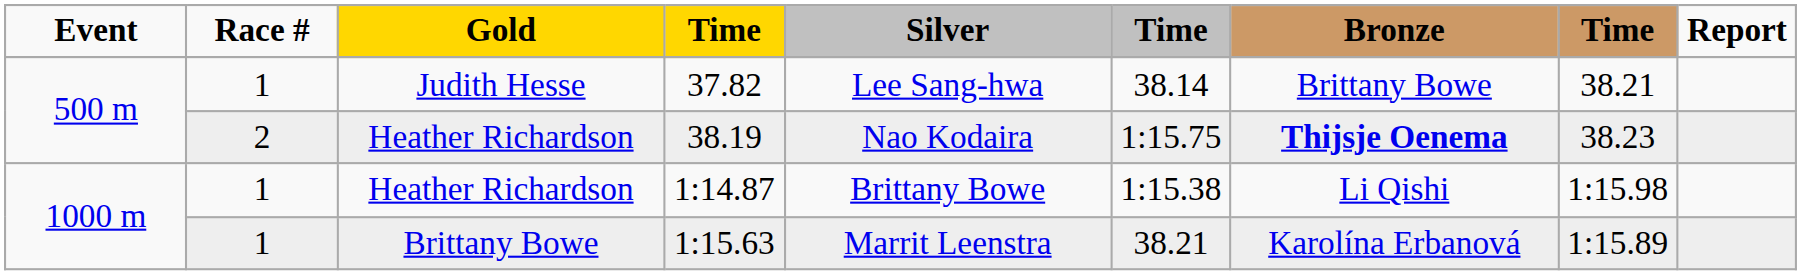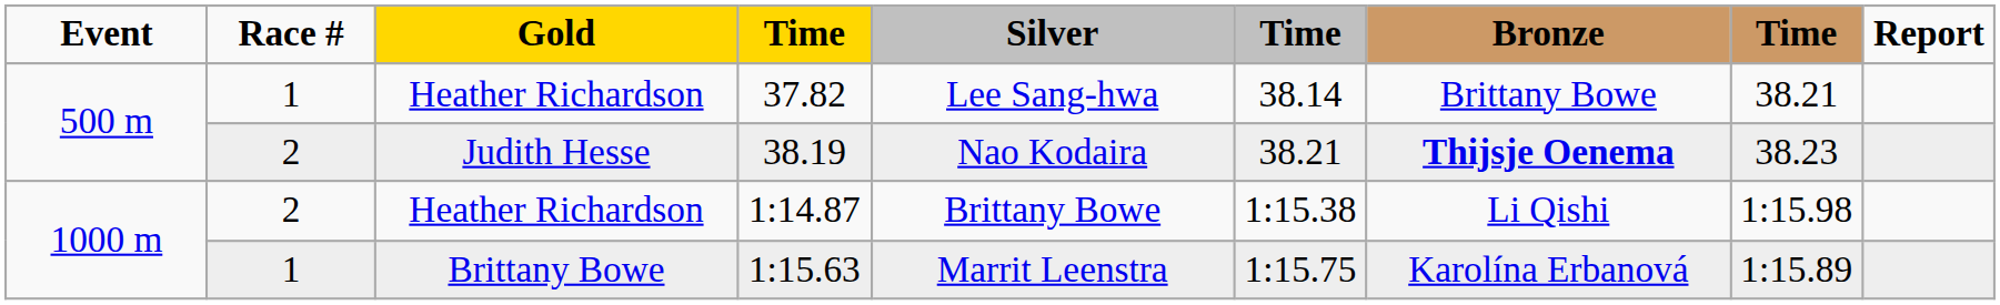37.82 | Gold: Judith Hesse -> Heather Richardson
38.19 | Gold: Heather Richardson -> Judith Hesse
38.19 | column 6: 1:15.75 -> 38.21
1:14.87 | Race #: 1 -> 2
1:15.63 | column 6: 38.21 -> 1:15.75
